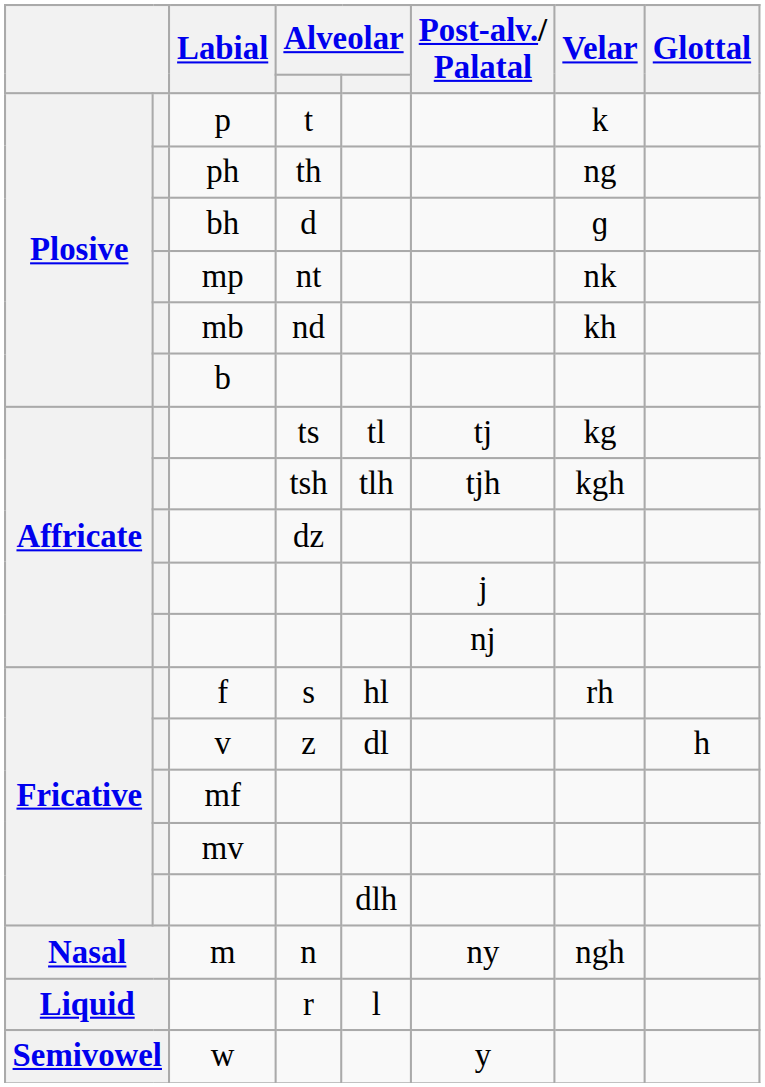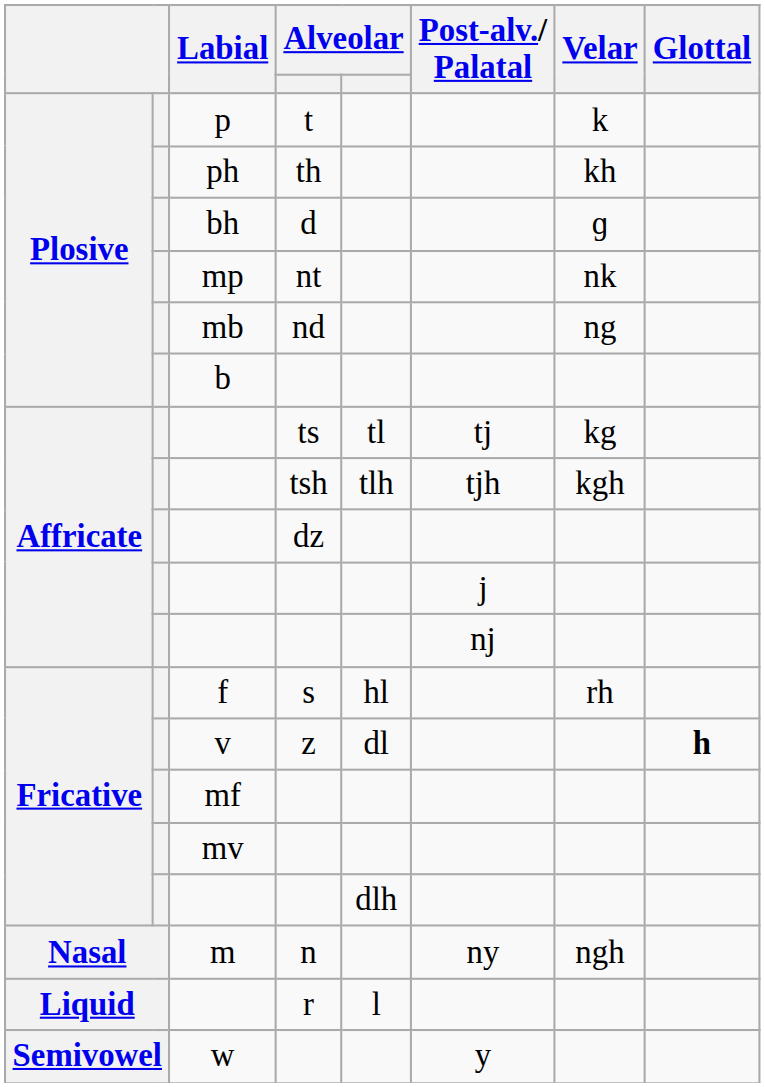ph | Velar: ng -> kh
mb | Velar: kh -> ng
v | Glottal: normal -> bold
